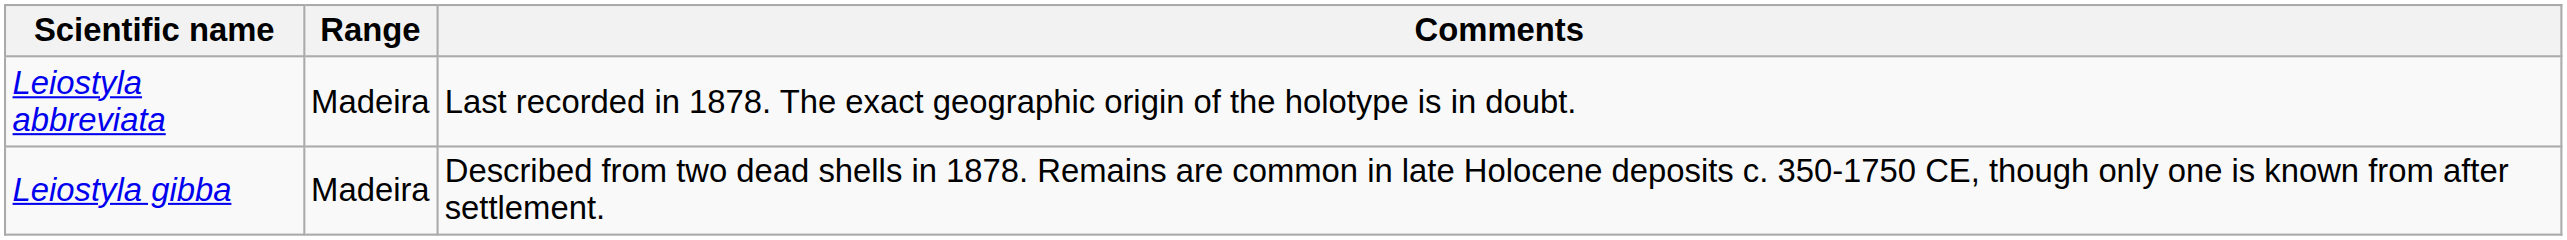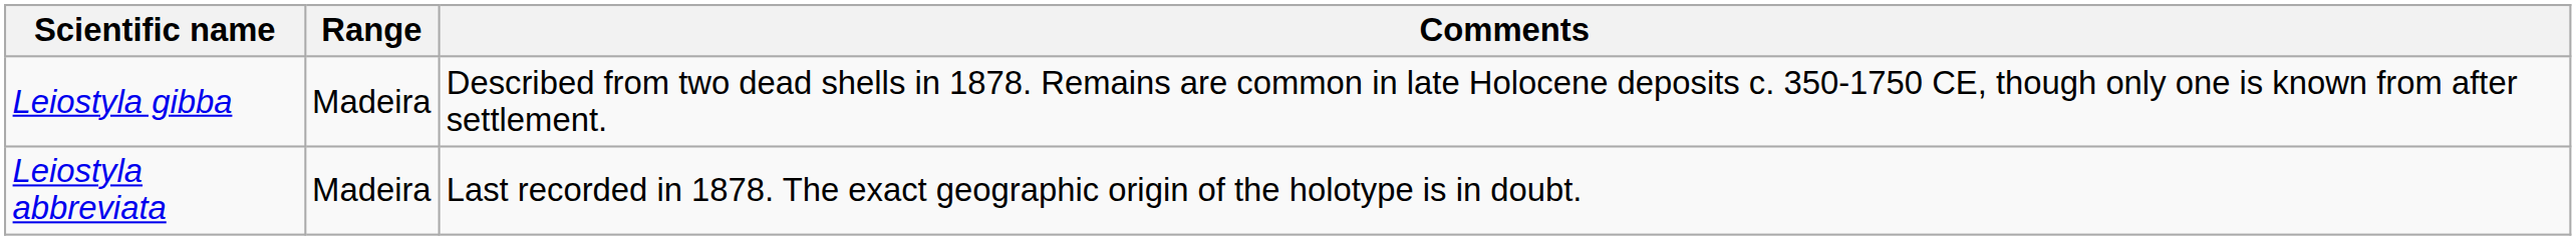rows swapped: Leiostyla abbreviata <-> Leiostyla gibba
